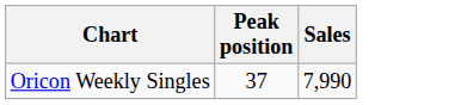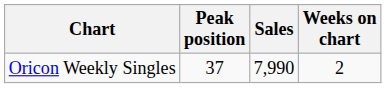+ column: Weeks on chart | 2
